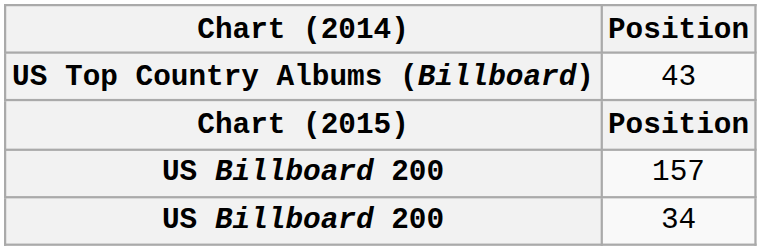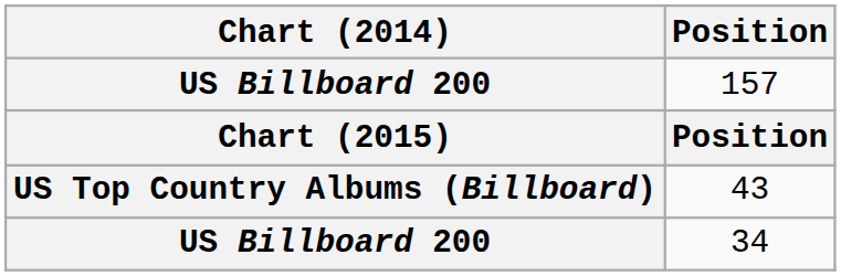rows swapped: 43 <-> 157
